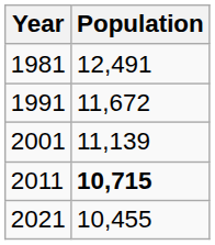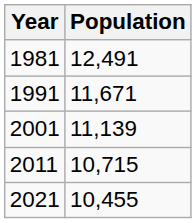1991 | Population: 11,672 -> 11,671
2011 | Population: bold -> normal
